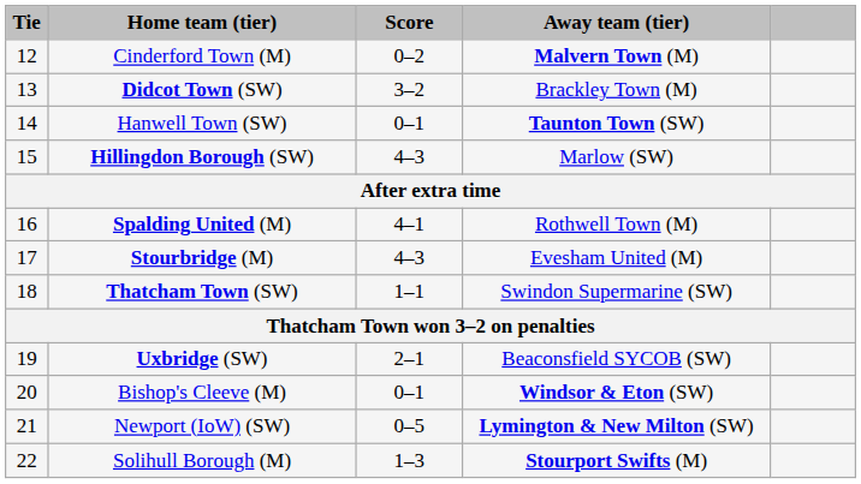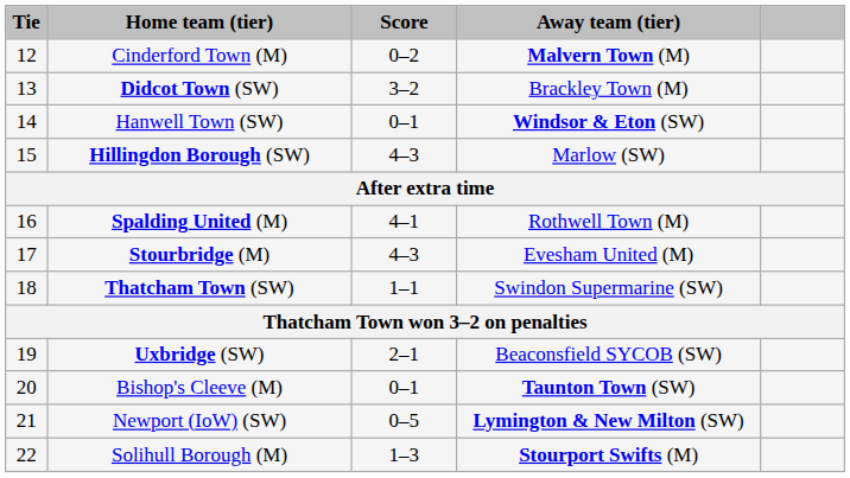Hanwell Town (SW) | Away team (tier): Taunton Town (SW) -> Windsor & Eton (SW)
Bishop's Cleeve (M) | Away team (tier): Windsor & Eton (SW) -> Taunton Town (SW)
